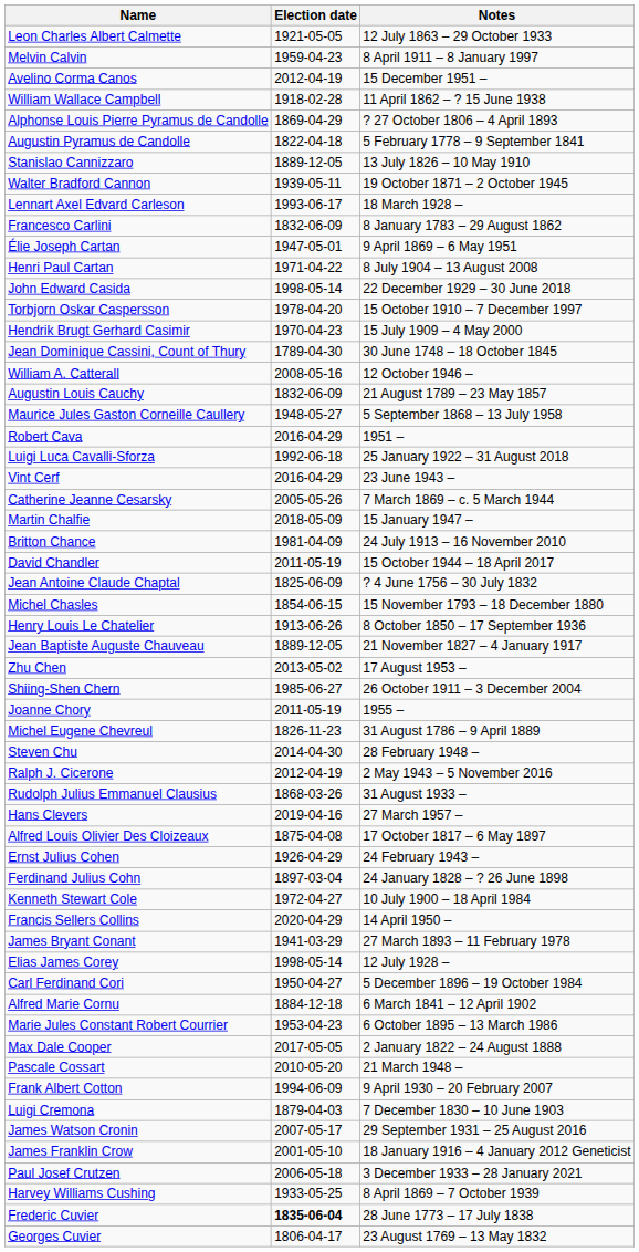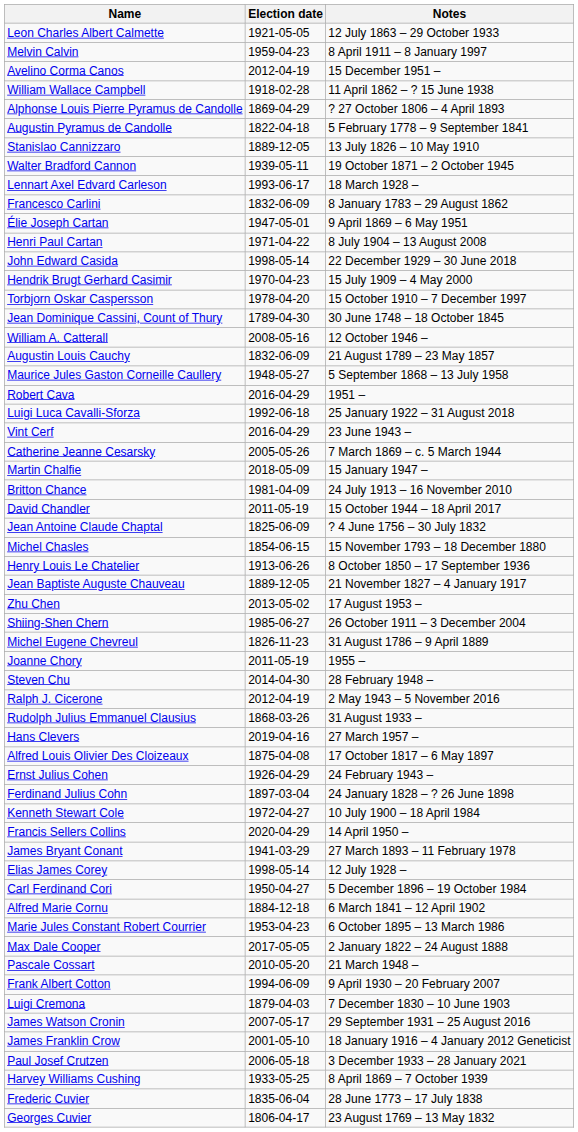rows swapped: Hendrik Brugt Gerhard Casimir <-> Torbjorn Oskar Caspersson
rows swapped: Michel Eugene Chevreul <-> Joanne Chory
Frederic Cuvier | Election date: bold -> normal
